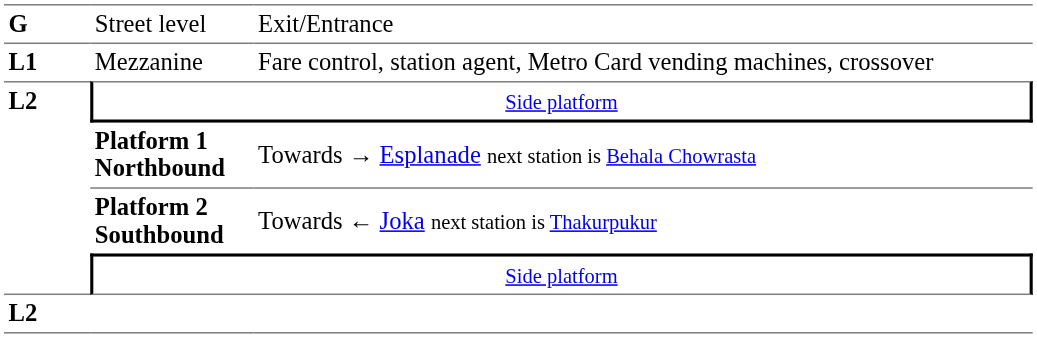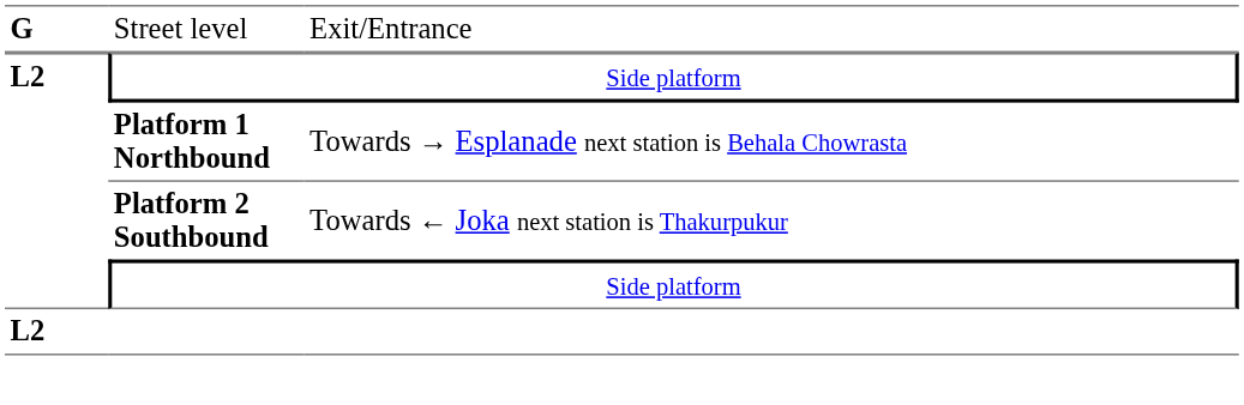- row: L1 | Mezzanine | Fare control, station agent, Metro Card vending machines, crossover
